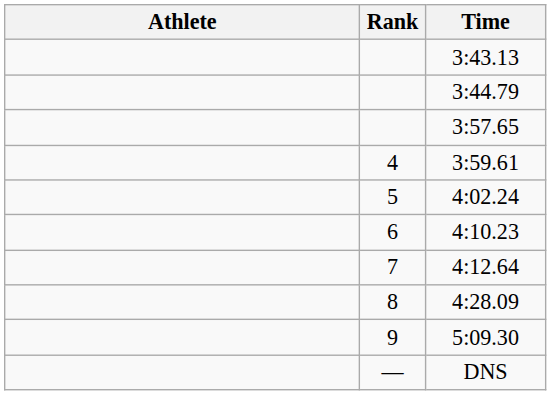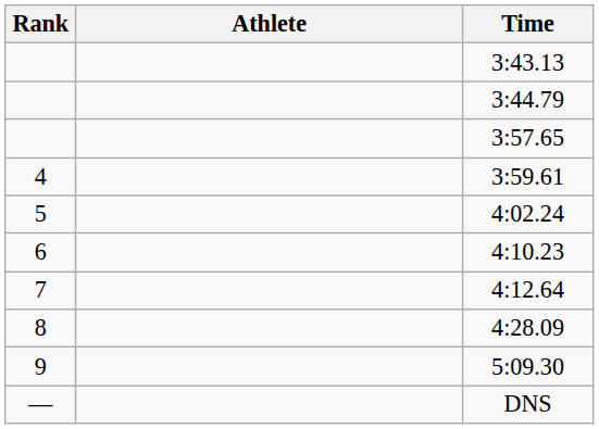columns swapped: Rank <-> Athlete
